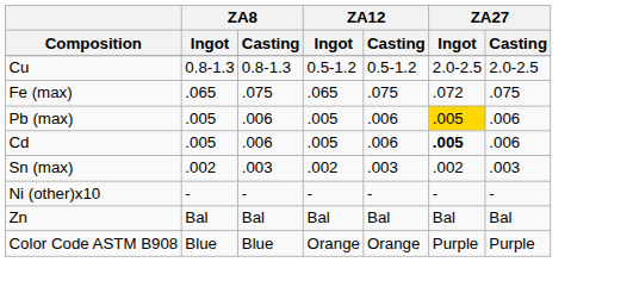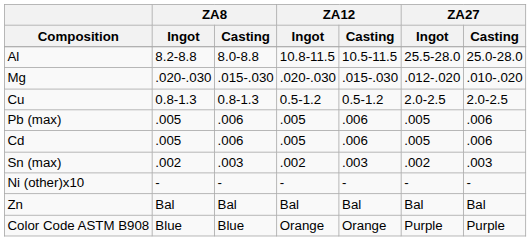+ row: Al | 8.2-8.8 | 8.0-8.8 | 10.8-11.5 | 10.5-11.5 | 25.5-28.0 | 25.0-28.0
+ row: Mg | .020-.030 | .015-.030 | .020-.030 | .015-.030 | .012-.020 | .010-.020
- row: Fe (max) | .065 | .075 | .065 | .075 | .072 | .075
Pb (max) | ZA27 / Ingot: gold background -> no background
Cd | ZA27 / Ingot: bold -> normal
